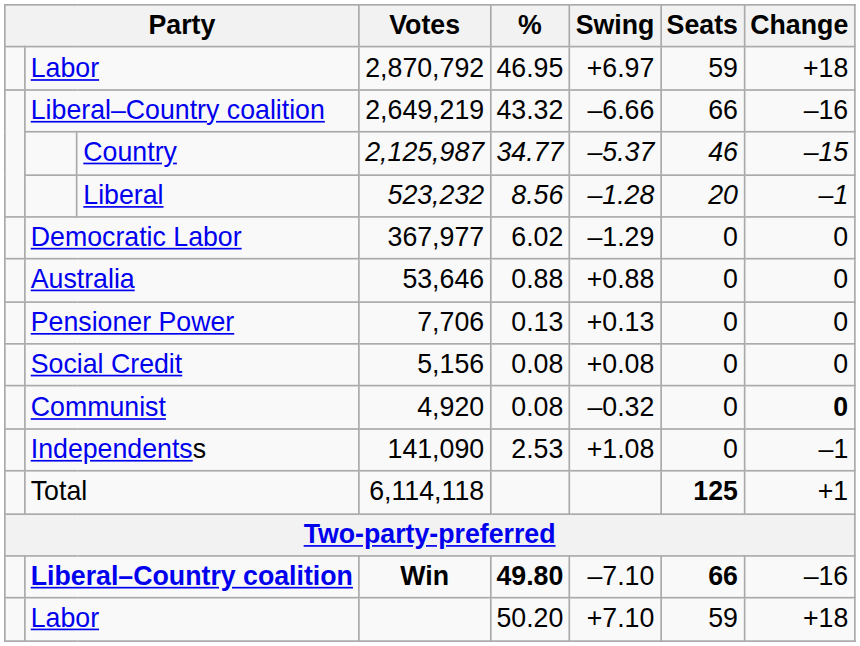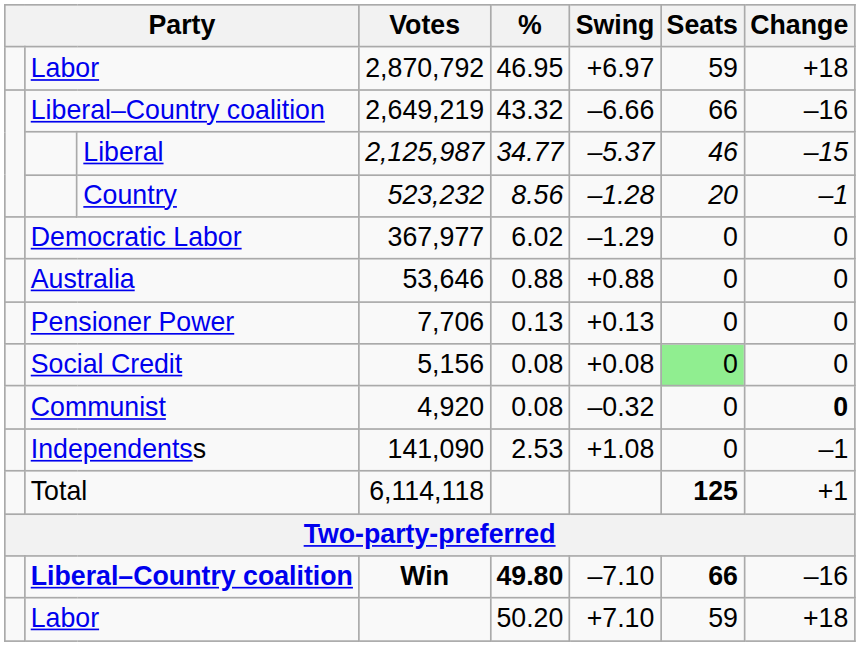2,125,987 | column 3: Country -> Liberal
523,232 | column 3: Liberal -> Country
5,156 | Seats: no background -> lightgreen background
